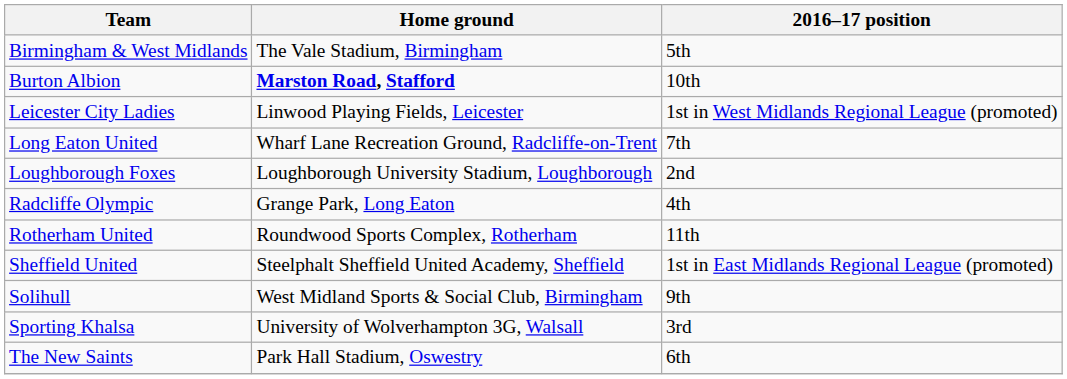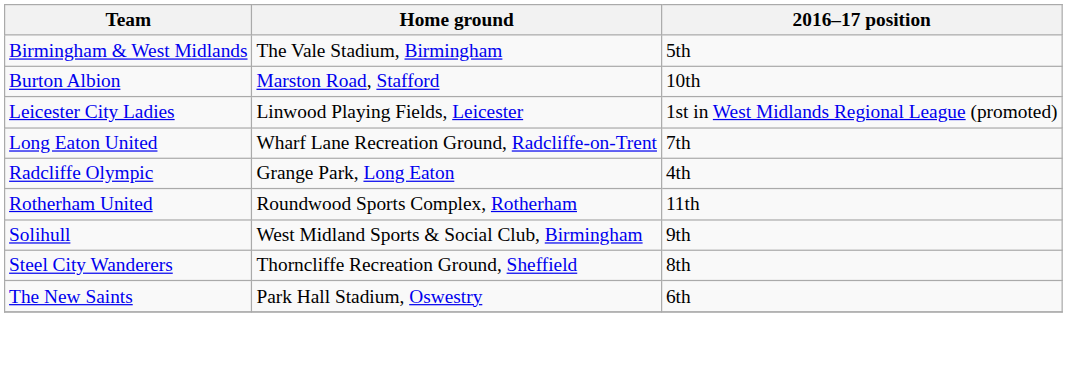Burton Albion | Home ground: bold -> normal
- row: Loughborough Foxes | Loughborough University Stadium, Loughborough | 2nd
- row: Sheffield United | Steelphalt Sheffield United Academy, Sheffield | 1st in East Midlands Regional League (promoted)
- row: Sporting Khalsa | University of Wolverhampton 3G, Walsall | 3rd
+ row: Steel City Wanderers | Thorncliffe Recreation Ground, Sheffield | 8th
